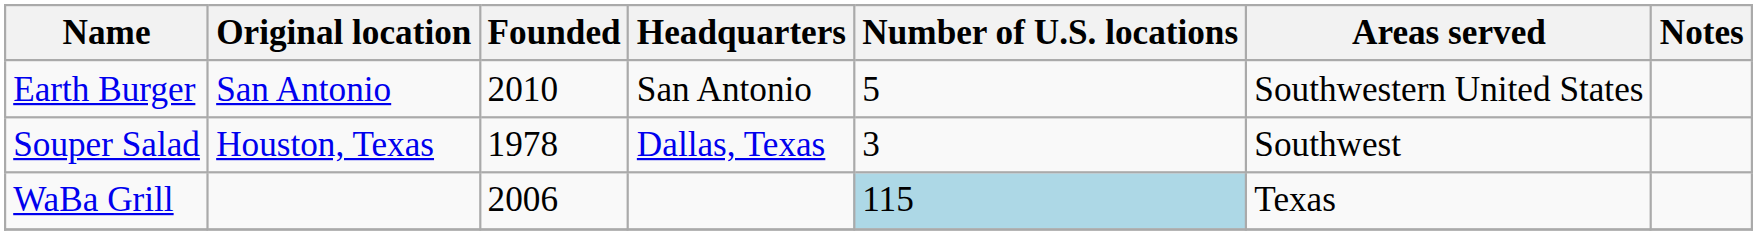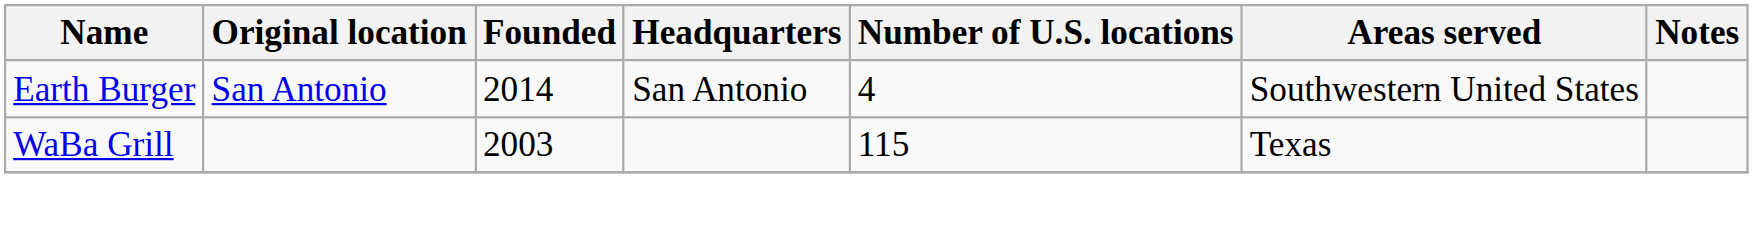Earth Burger | Founded: 2010 -> 2014
Earth Burger | Number of U.S. locations: 5 -> 4
- row: Souper Salad | Houston, Texas | 1978 | Dallas, Texas | 3 | Southwest
WaBa Grill | Founded: 2006 -> 2003
WaBa Grill | Number of U.S. locations: lightblue background -> no background
